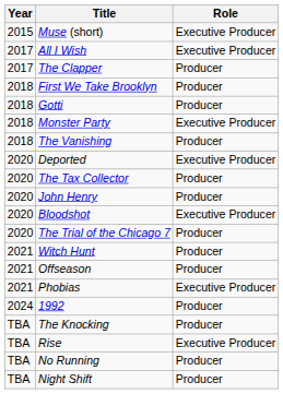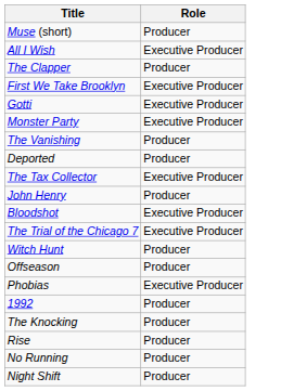- column: Year | 2015 | 2017 | 2017 | 2018 | 2018 | 2018 | 2018 | 2020 | 2020 | 2020 | 2020 | 2020 | 2021 | 2021 | 2021 | 2024 | TBA | TBA | TBA | TBA
Muse (short) | Role: Executive Producer -> Producer
First We Take Brooklyn | Role: Producer -> Executive Producer
Gotti | Role: Producer -> Executive Producer
Deported | Role: Executive Producer -> Producer
The Tax Collector | Role: Producer -> Executive Producer
The Trial of the Chicago 7 | Role: Producer -> Executive Producer
Rise | Role: Executive Producer -> Producer
